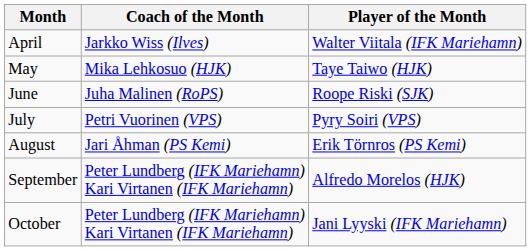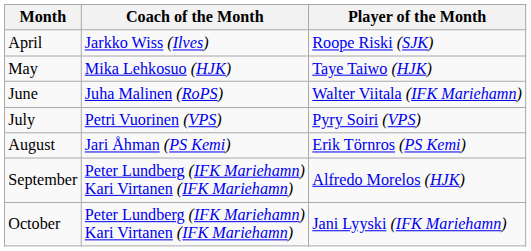April | Player of the Month: Walter Viitala (IFK Mariehamn) -> Roope Riski (SJK)
June | Player of the Month: Roope Riski (SJK) -> Walter Viitala (IFK Mariehamn)
